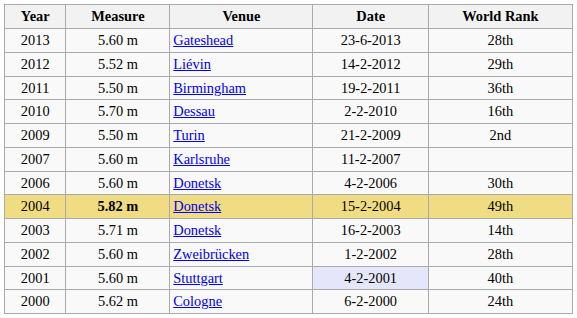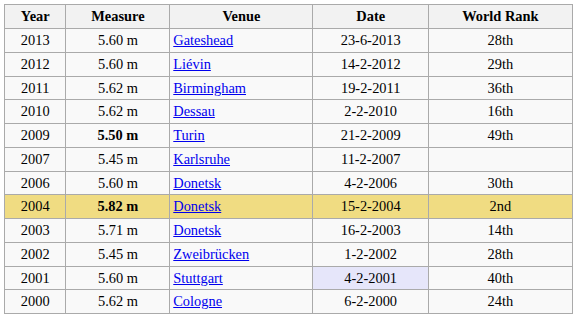2012 | Measure: 5.52 m -> 5.60 m
2011 | Measure: 5.50 m -> 5.62 m
2010 | Measure: 5.70 m -> 5.62 m
2009 | Measure: normal -> bold
2009 | World Rank: 2nd -> 49th
2007 | Measure: 5.60 m -> 5.45 m
2004 | World Rank: 49th -> 2nd
2002 | Measure: 5.60 m -> 5.45 m
